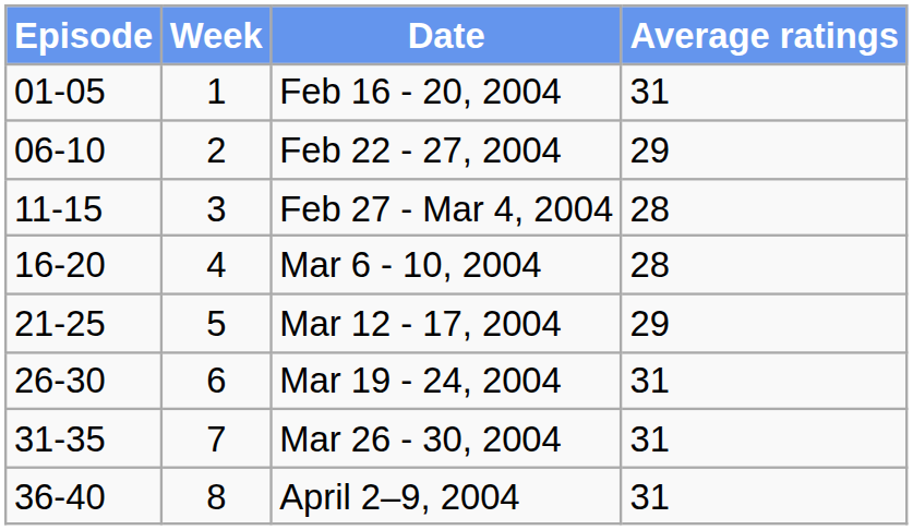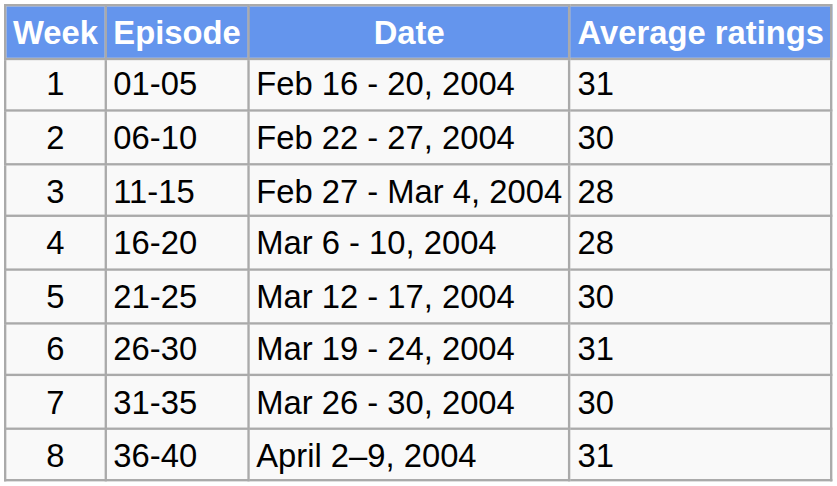columns swapped: Week <-> Episode
Feb 22 - 27, 2004 | Average ratings: 29 -> 30
Mar 12 - 17, 2004 | Average ratings: 29 -> 30
Mar 26 - 30, 2004 | Average ratings: 31 -> 30
